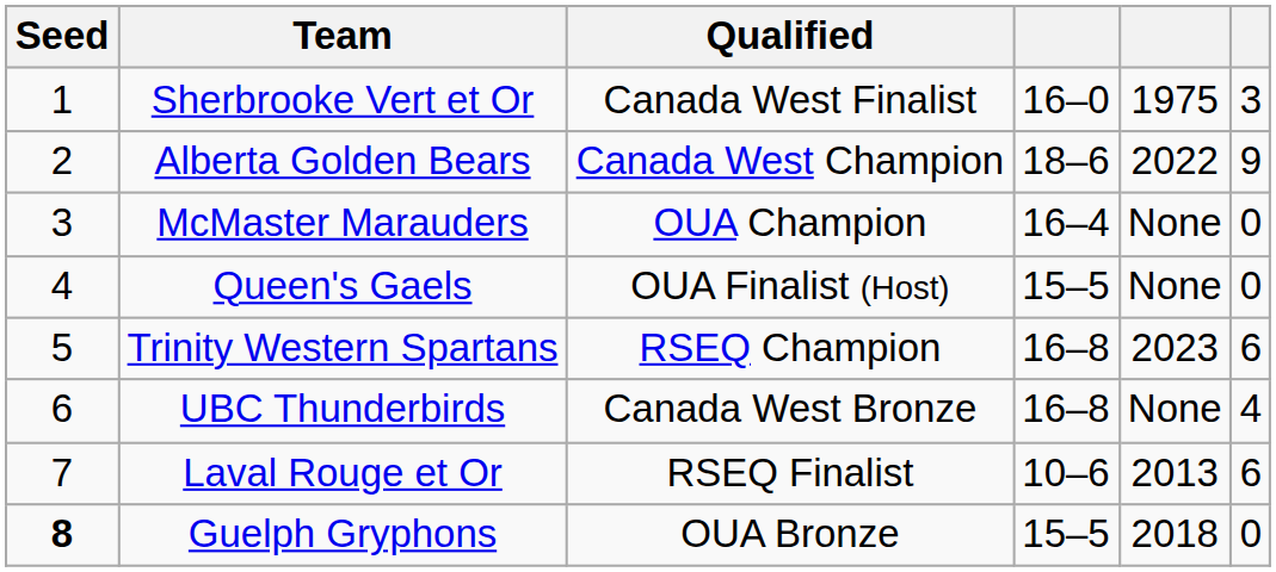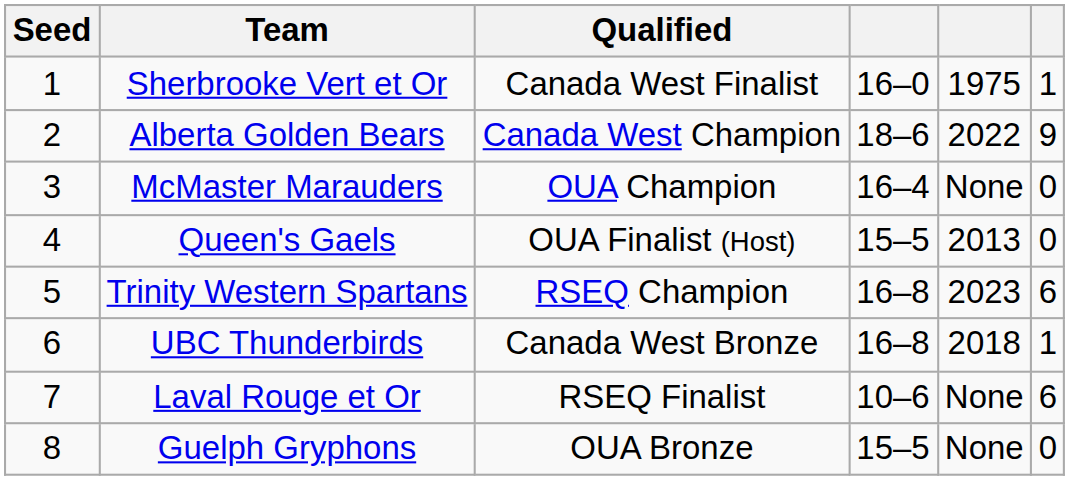Sherbrooke Vert et Or | column 6: 3 -> 1
Queen's Gaels | column 5: None -> 2013
UBC Thunderbirds | column 5: None -> 2018
UBC Thunderbirds | column 6: 4 -> 1
Laval Rouge et Or | column 5: 2013 -> None
Guelph Gryphons | Seed: bold -> normal
Guelph Gryphons | column 5: 2018 -> None
